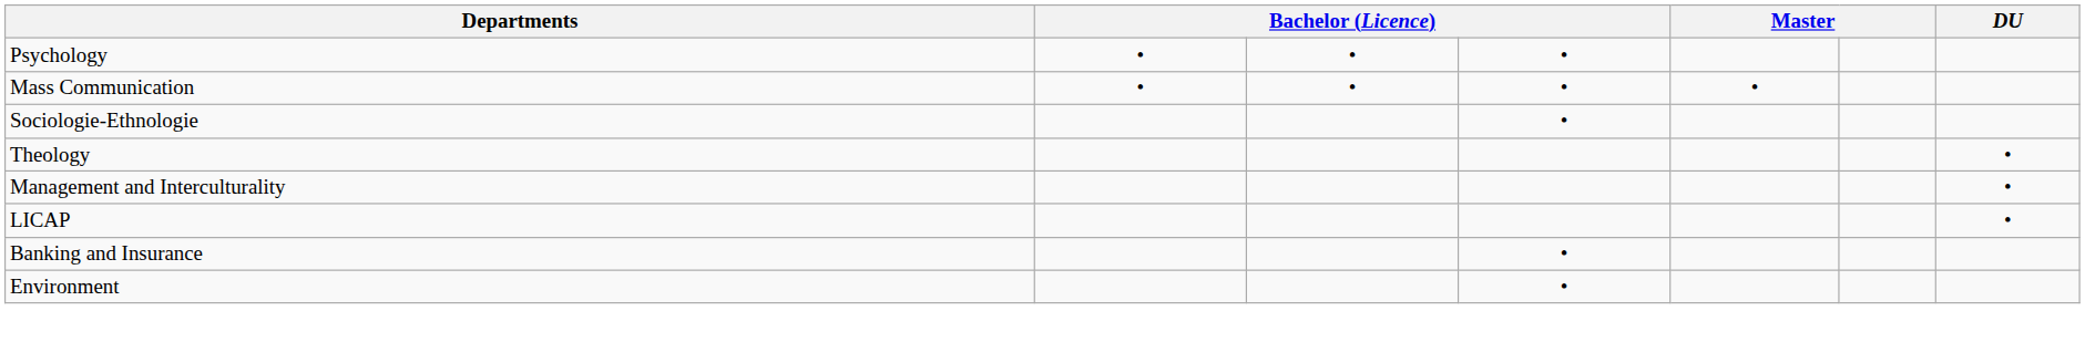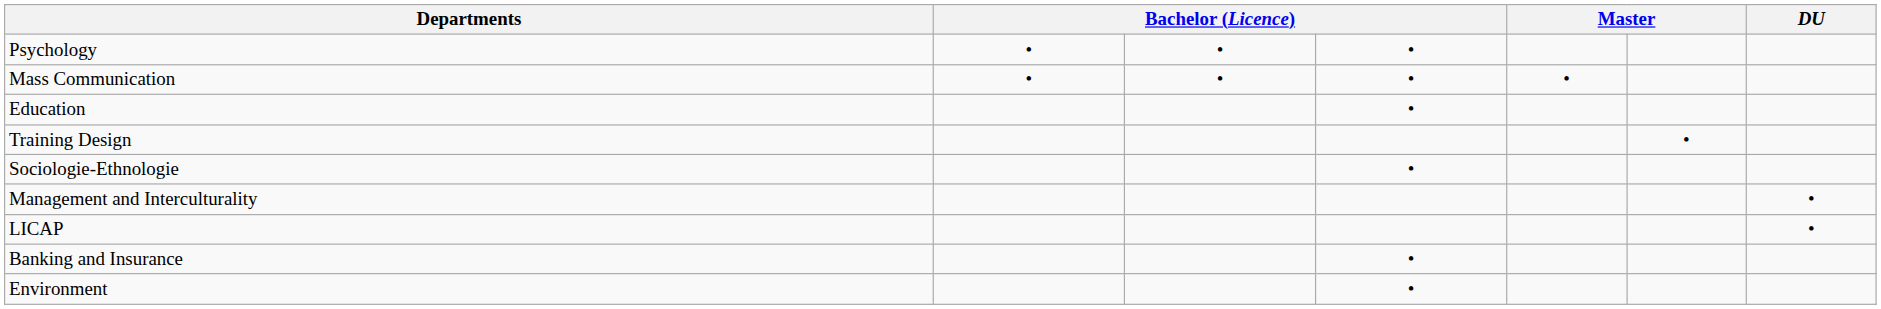+ row: Education | •
+ row: Training Design | •
- row: Theology | •
